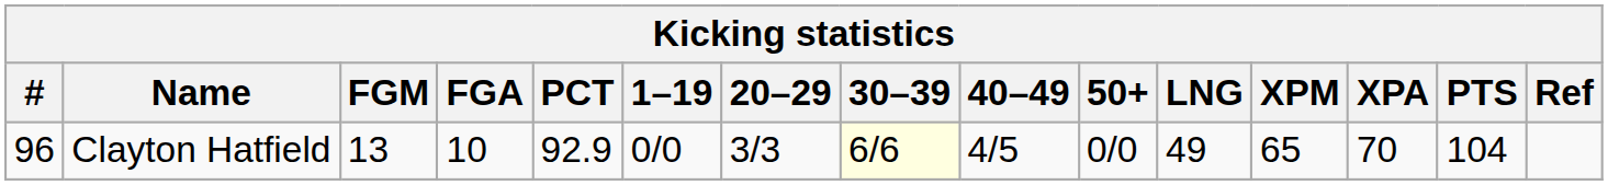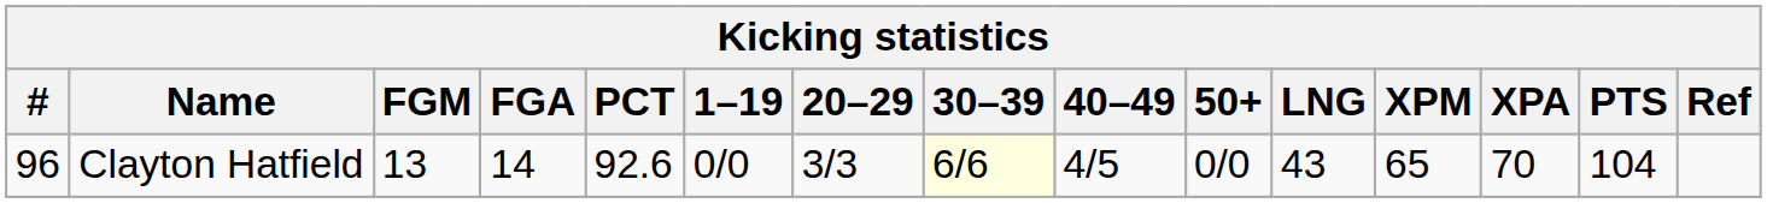Clayton Hatfield | FGA: 10 -> 14
Clayton Hatfield | PCT: 92.9 -> 92.6
Clayton Hatfield | LNG: 49 -> 43
